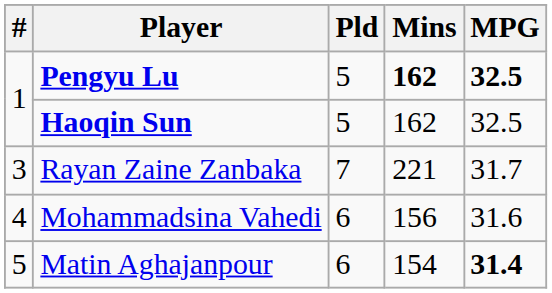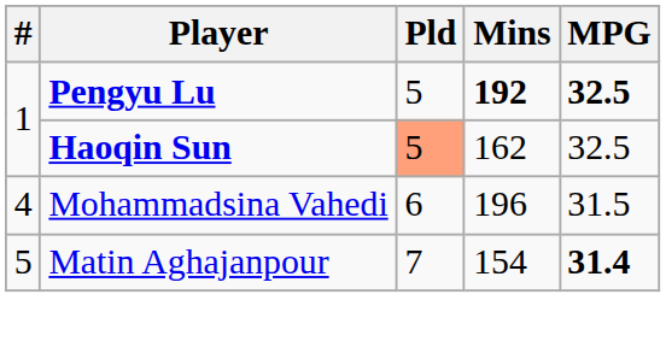Pengyu Lu | Mins: 162 -> 192
Haoqin Sun | Pld: no background -> lightsalmon background
- row: 3 | Rayan Zaine Zanbaka | 7 | 221 | 31.7
Mohammadsina Vahedi | Mins: 156 -> 196
Mohammadsina Vahedi | MPG: 31.6 -> 31.5
Matin Aghajanpour | Pld: 6 -> 7
